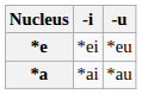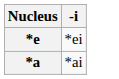- column: -u | *eu | *au
